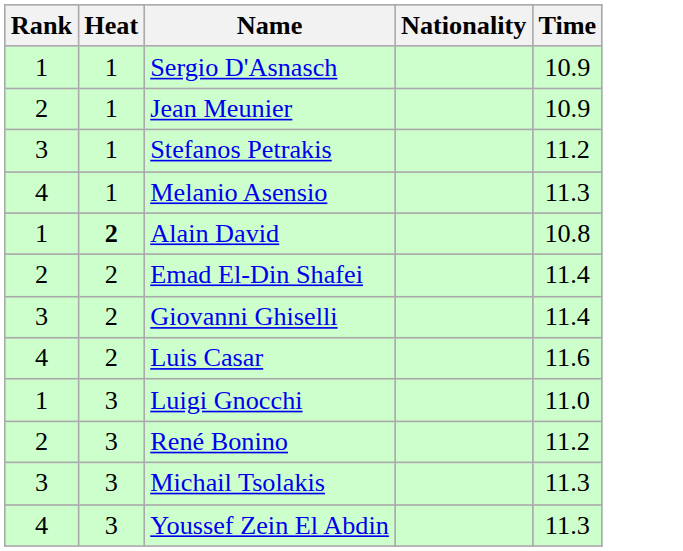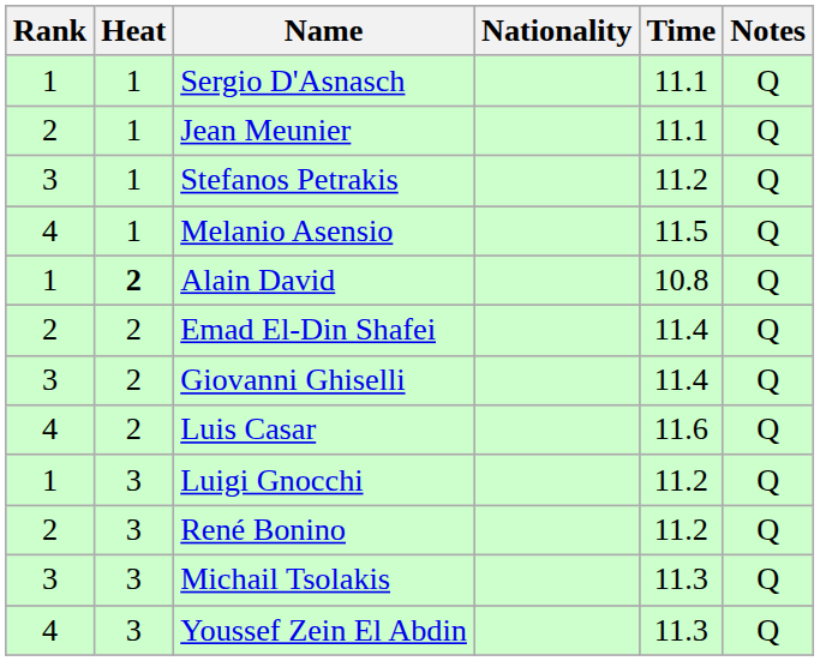+ column: Notes | Q | Q | Q | Q | Q | Q | Q | Q | Q | Q | Q | Q
Sergio D'Asnasch | Time: 10.9 -> 11.1
Jean Meunier | Time: 10.9 -> 11.1
Melanio Asensio | Time: 11.3 -> 11.5
Luigi Gnocchi | Time: 11.0 -> 11.2
